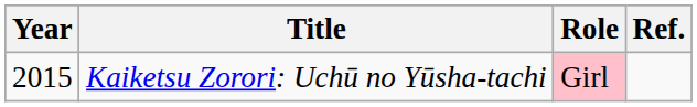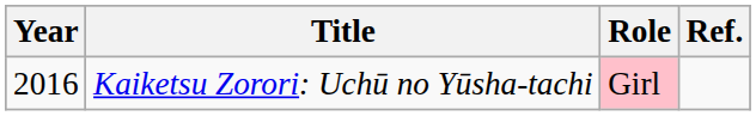Kaiketsu Zorori: Uchū no Yūsha-tachi | Year: 2015 -> 2016
